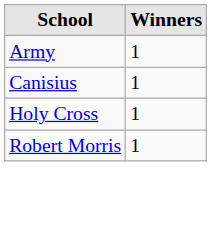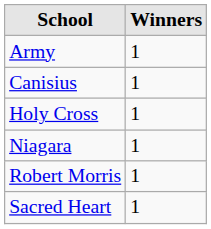+ row: Niagara | 1
+ row: Sacred Heart | 1
